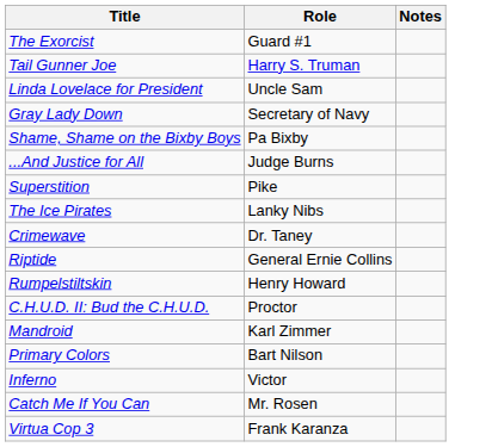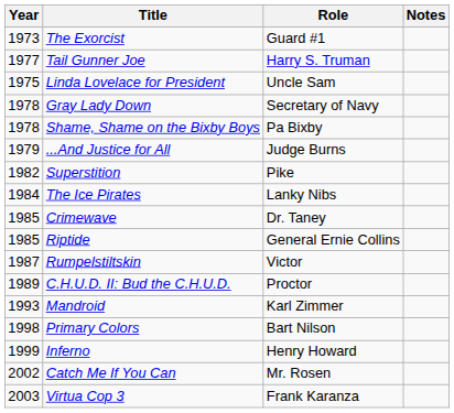+ column: Year | 1973 | 1977 | 1975 | 1978 | 1978 | 1979 | 1982 | 1984 | 1985 | 1985 | 1987 | 1989 | 1993 | 1998 | 1999 | 2002 | 2003
Rumpelstiltskin | Role: Henry Howard -> Victor
Inferno | Role: Victor -> Henry Howard
